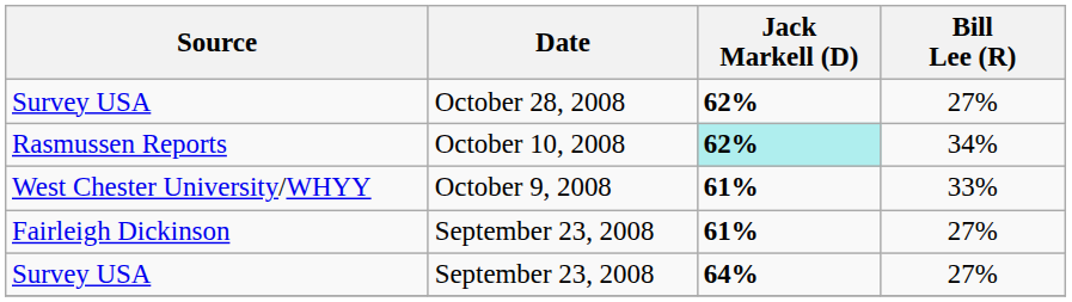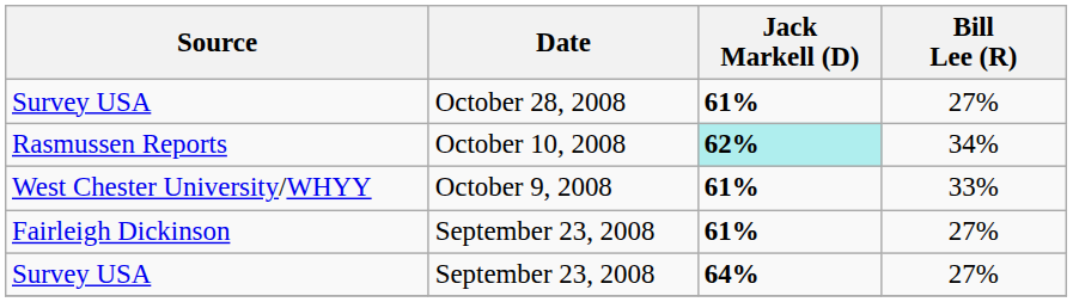Survey USA / October 28, 2008 | Jack Markell (D): 62% -> 61%
